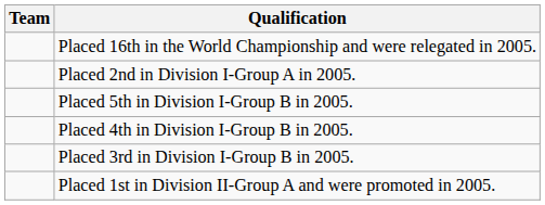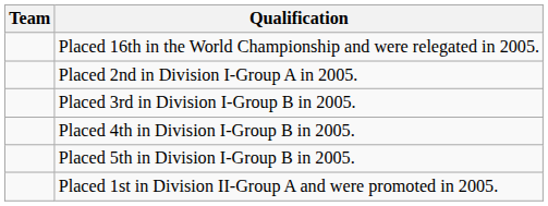rows swapped: Placed 3rd in Division I-Group B in 2005. <-> Placed 5th in Division I-Group B in 2005.
